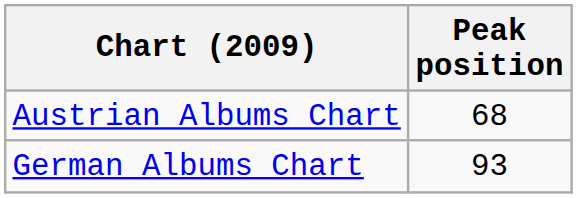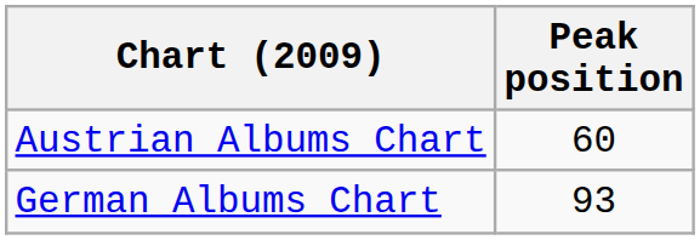Austrian Albums Chart | Peak position: 68 -> 60
